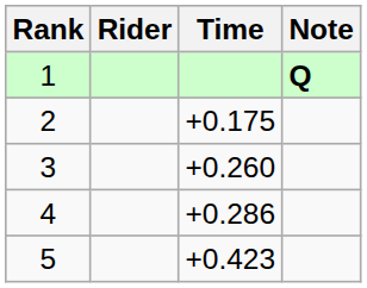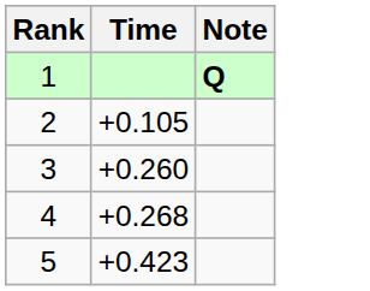- column: Rider
2 | Time: +0.175 -> +0.105
4 | Time: +0.286 -> +0.268
